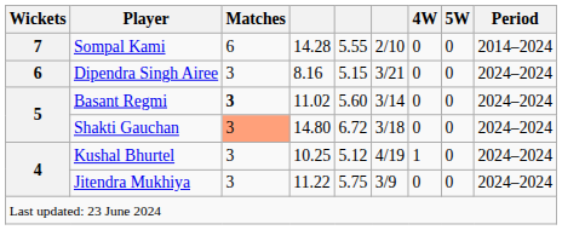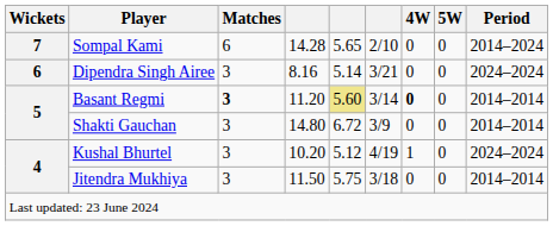Sompal Kami | column 5: 5.55 -> 5.65
Dipendra Singh Airee | column 5: 5.15 -> 5.14
Basant Regmi | column 4: 11.02 -> 11.20
Basant Regmi | column 5: no background -> khaki background
Basant Regmi | 4W: normal -> bold
Basant Regmi | Period: 2024–2024 -> 2014–2014
Shakti Gauchan | Matches: lightsalmon background -> no background
Shakti Gauchan | column 6: 3/18 -> 3/9
Shakti Gauchan | Period: 2024–2024 -> 2014–2014
Kushal Bhurtel | column 4: 10.25 -> 10.20
Jitendra Mukhiya | column 4: 11.22 -> 11.50
Jitendra Mukhiya | column 6: 3/9 -> 3/18
Jitendra Mukhiya | Period: 2024–2024 -> 2014–2014
